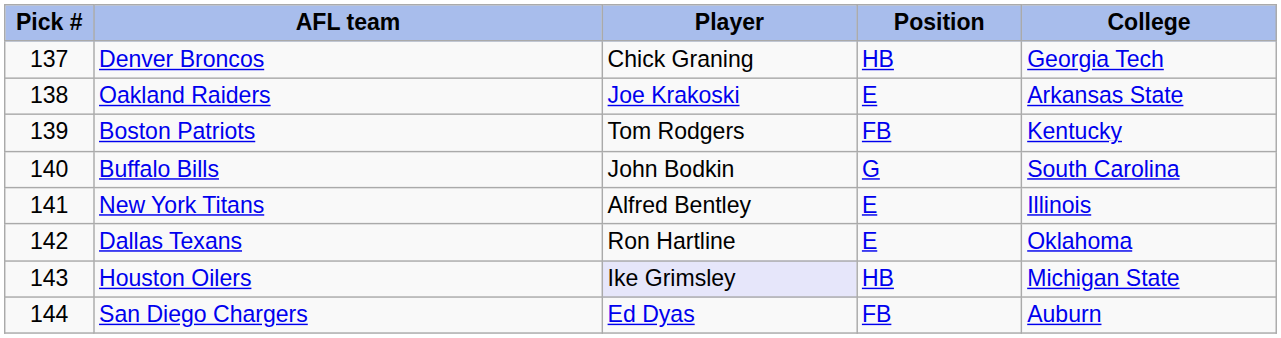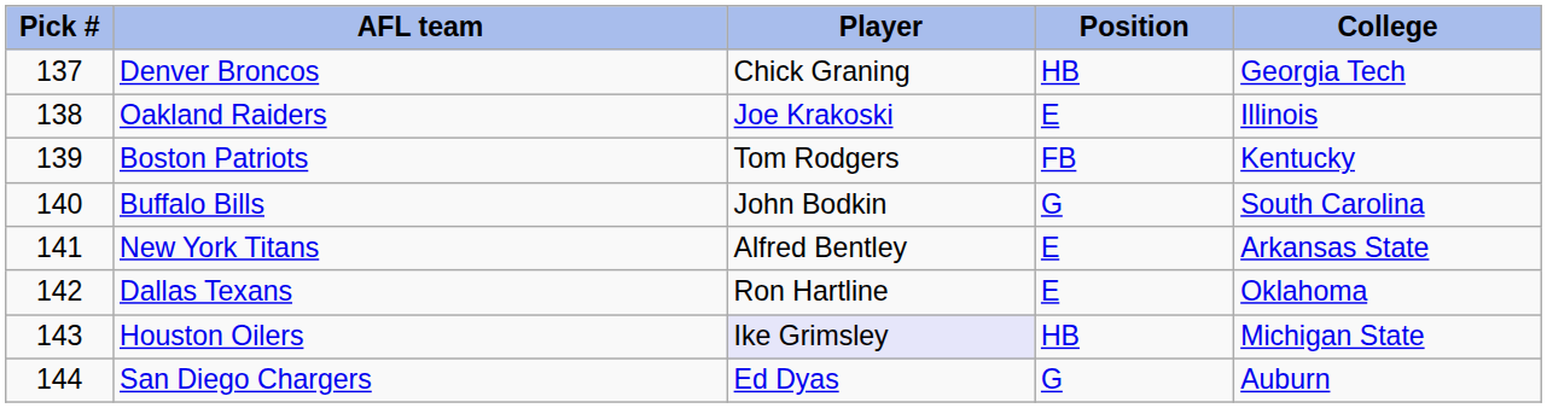Oakland Raiders | College: Arkansas State -> Illinois
New York Titans | College: Illinois -> Arkansas State
San Diego Chargers | Position: FB -> G
